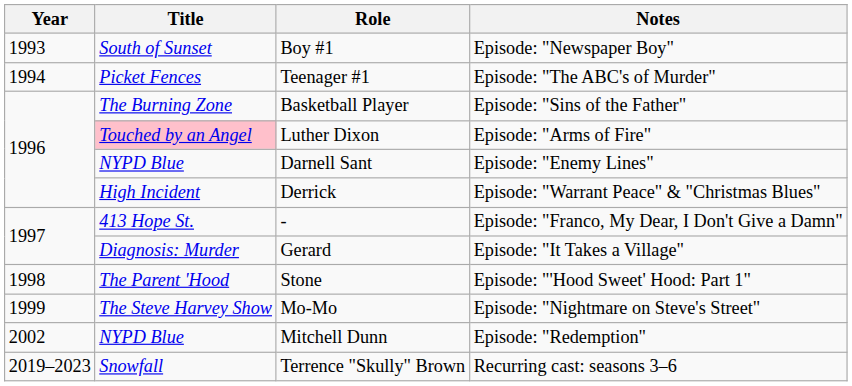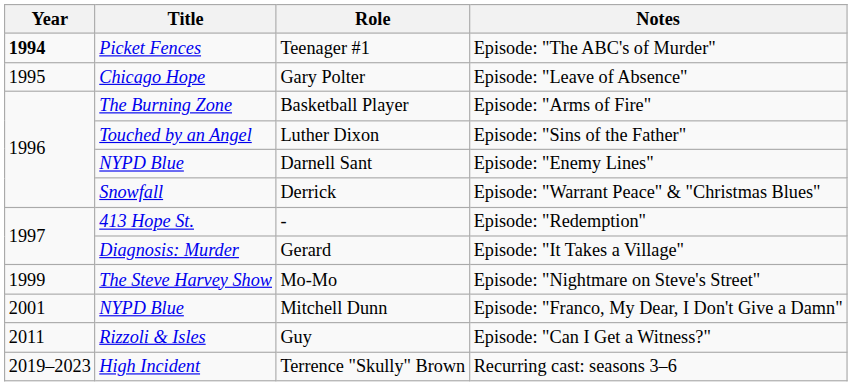- row: 1993 | South of Sunset | Boy #1 | Episode: "Newspaper Boy"
Teenager #1 | Year: normal -> bold
+ row: 1995 | Chicago Hope | Gary Polter | Episode: "Leave of Absence"
Basketball Player | Notes: Episode: "Sins of the Father" -> Episode: "Arms of Fire"
Luther Dixon | Title: pink background -> no background
Luther Dixon | Notes: Episode: "Arms of Fire" -> Episode: "Sins of the Father"
Derrick | Title: High Incident -> Snowfall
- | Notes: Episode: "Franco, My Dear, I Don't Give a Damn" -> Episode: "Redemption"
- row: 1998 | The Parent 'Hood | Stone | Episode: "'Hood Sweet' Hood: Part 1"
Mitchell Dunn | Year: 2002 -> 2001
Mitchell Dunn | Notes: Episode: "Redemption" -> Episode: "Franco, My Dear, I Don't Give a Damn"
+ row: 2011 | Rizzoli & Isles | Guy | Episode: "Can I Get a Witness?"
Terrence "Skully" Brown | Title: Snowfall -> High Incident
